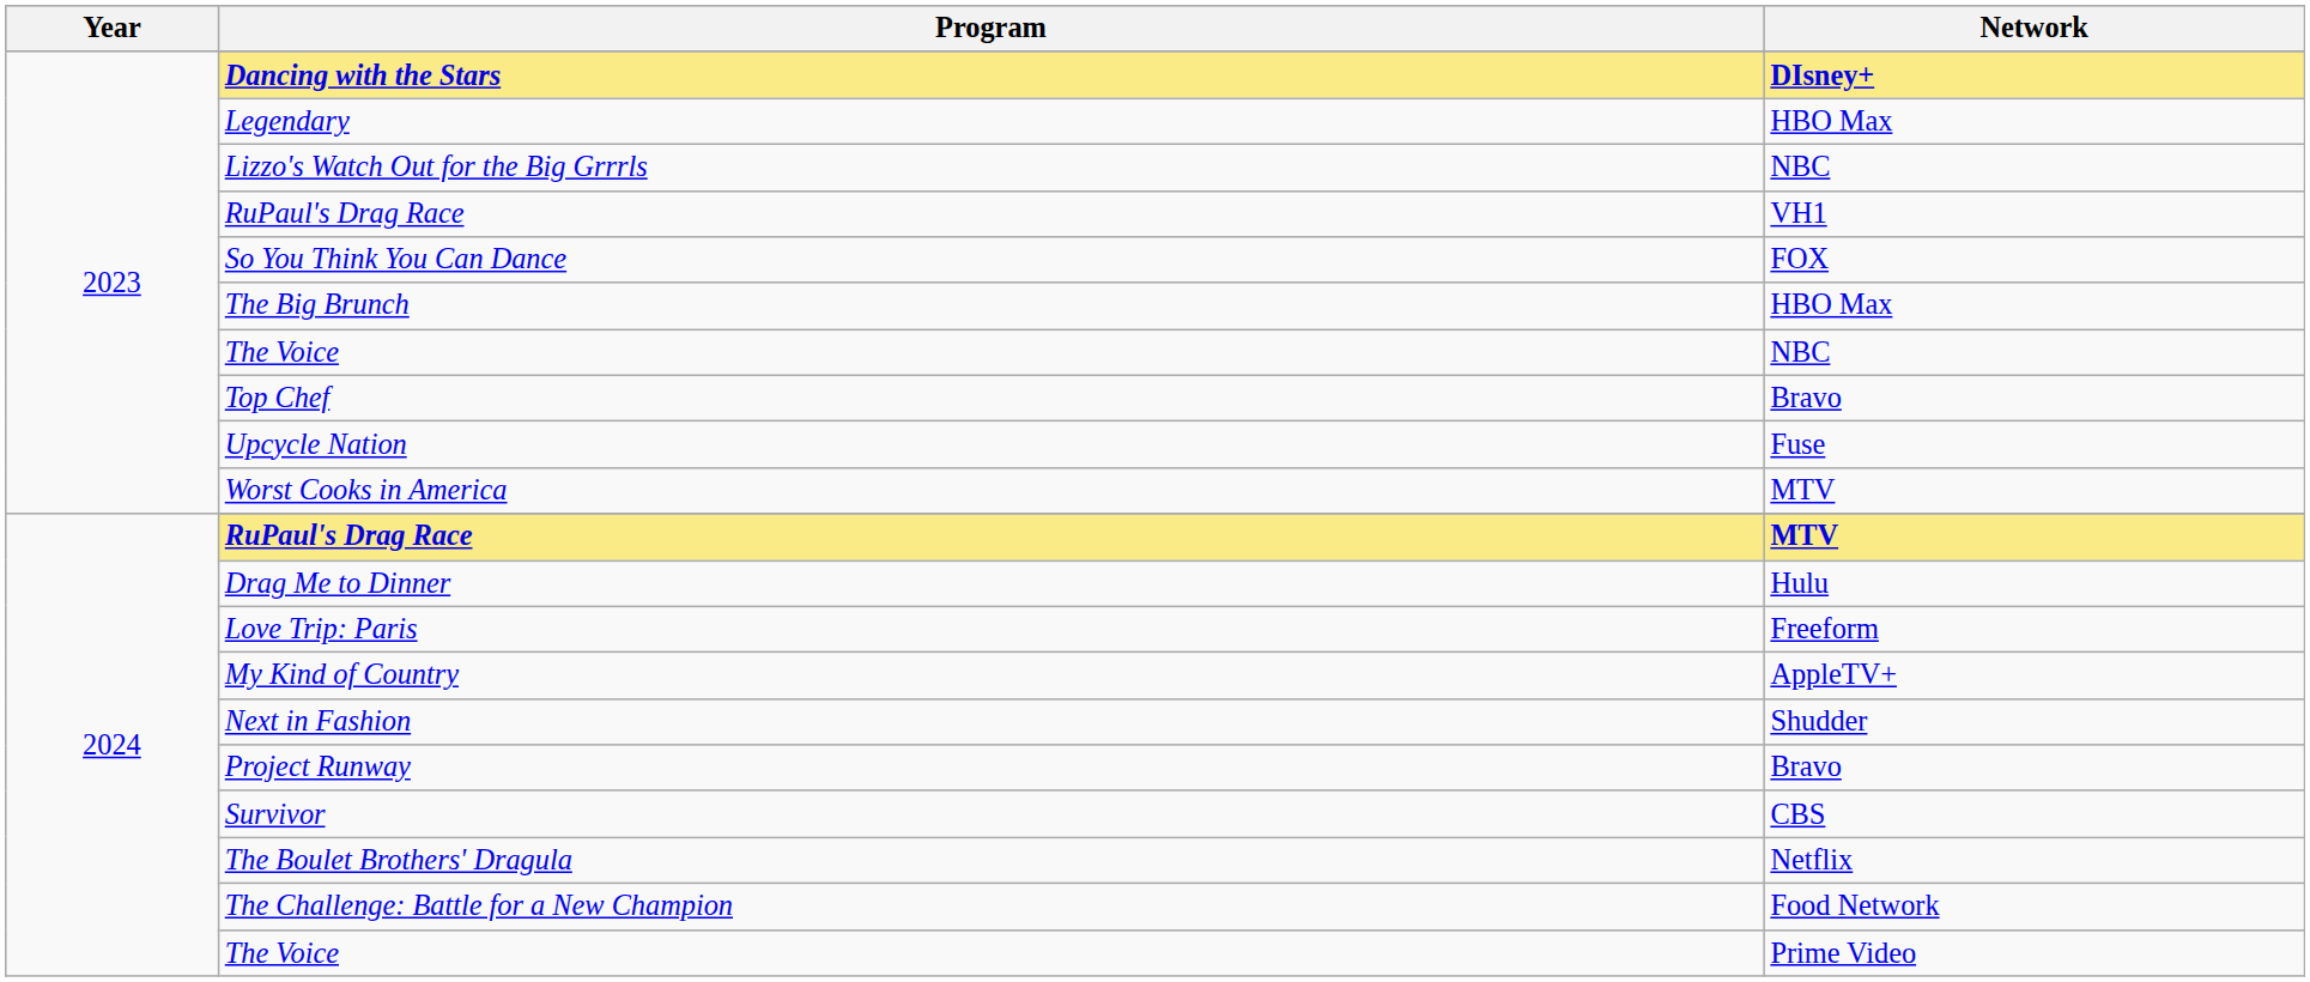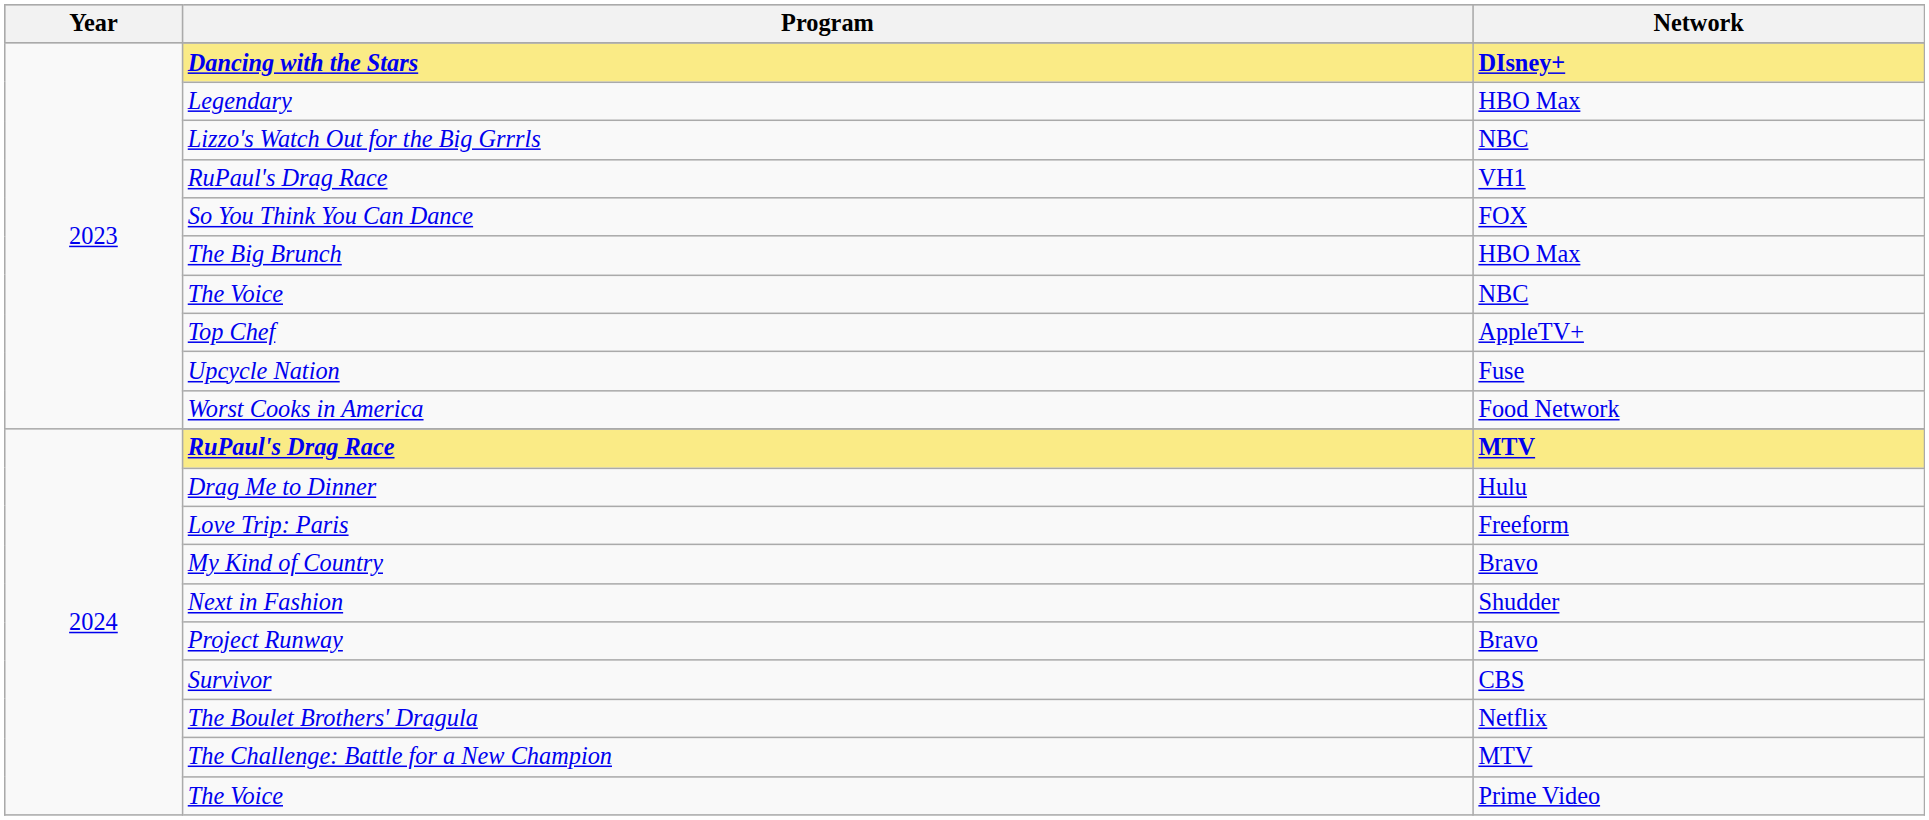Top Chef | Network: Bravo -> AppleTV+
Worst Cooks in America | Network: MTV -> Food Network
My Kind of Country | Network: AppleTV+ -> Bravo
The Challenge: Battle for a New Champion | Network: Food Network -> MTV
